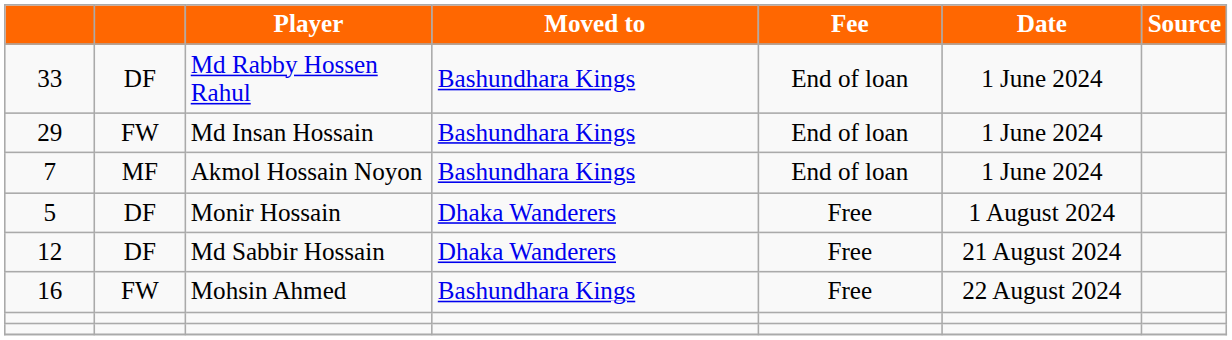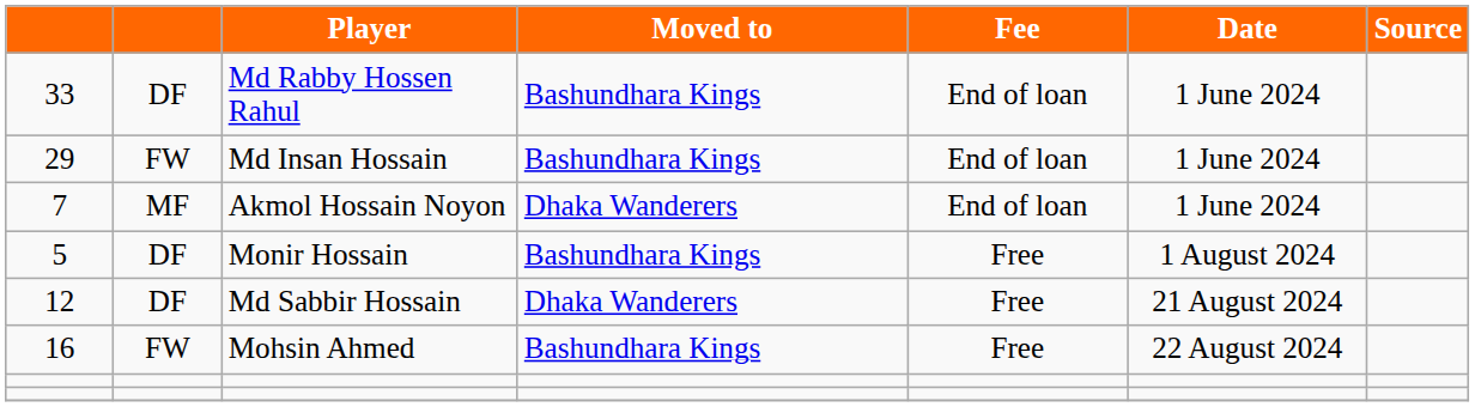7 | Moved to: Bashundhara Kings -> Dhaka Wanderers
5 | Moved to: Dhaka Wanderers -> Bashundhara Kings
